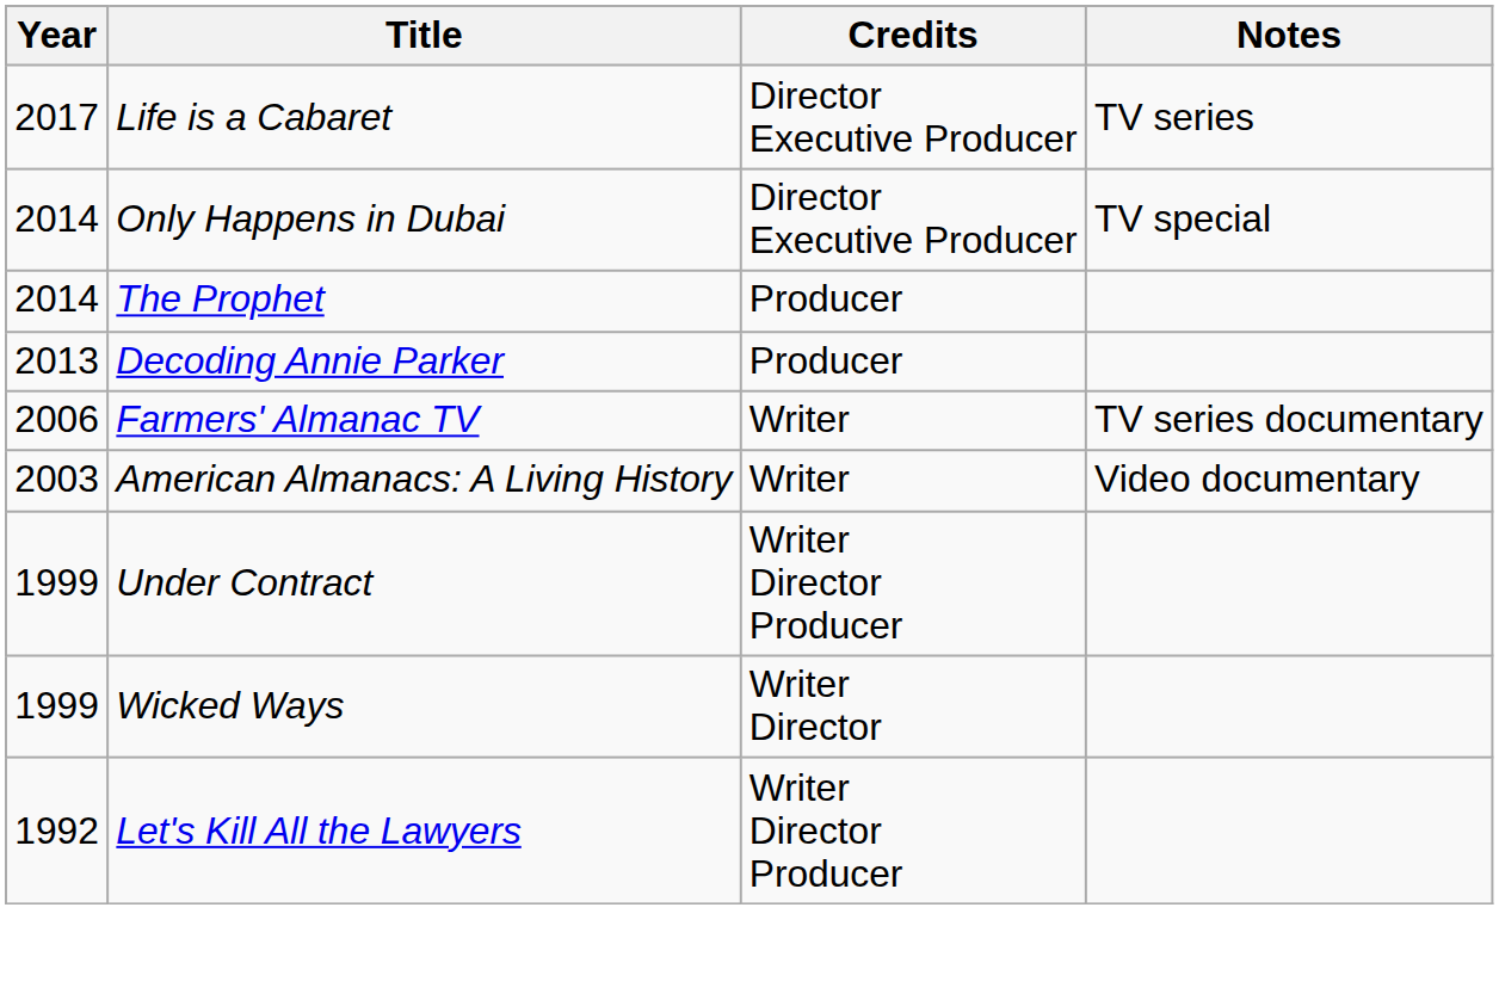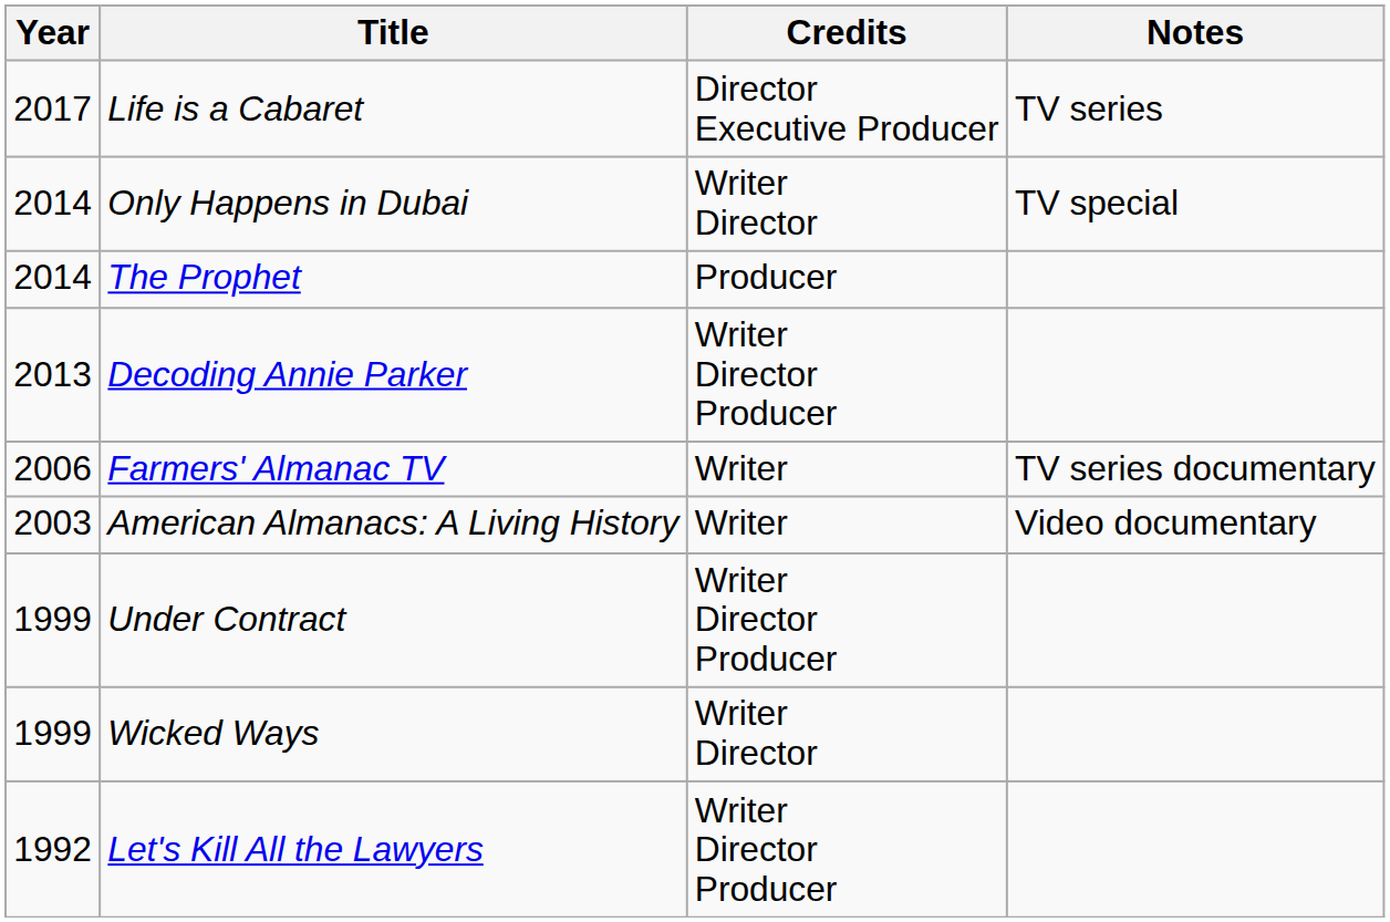Only Happens in Dubai | Credits: Director Executive Producer -> Writer Director
Decoding Annie Parker | Credits: Producer -> Writer Director Producer
